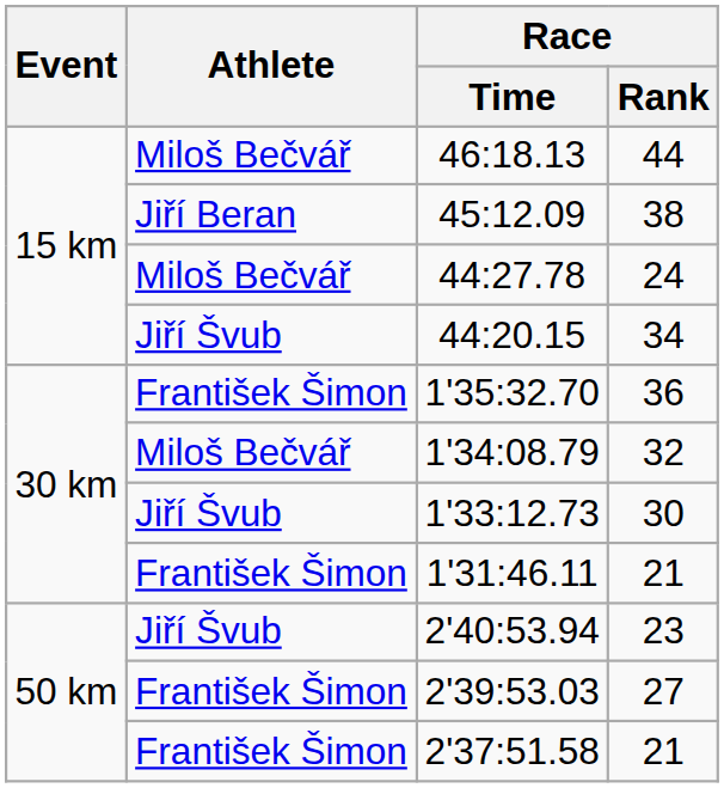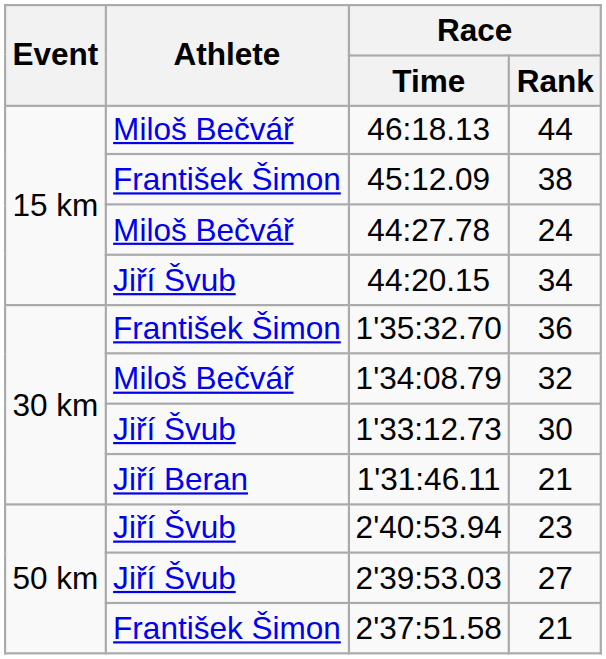45:12.09 | Athlete: Jiří Beran -> František Šimon
1'31:46.11 | Athlete: František Šimon -> Jiří Beran
2'39:53.03 | Athlete: František Šimon -> Jiří Švub
